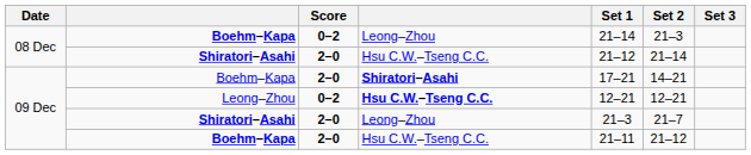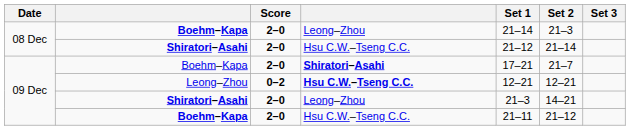Boehm–Kapa / Leong–Zhou | Score: 0–2 -> 2–0
Boehm–Kapa / Shiratori–Asahi | Set 2: 14–21 -> 21–7
Shiratori–Asahi / Leong–Zhou | Set 2: 21–7 -> 14–21
